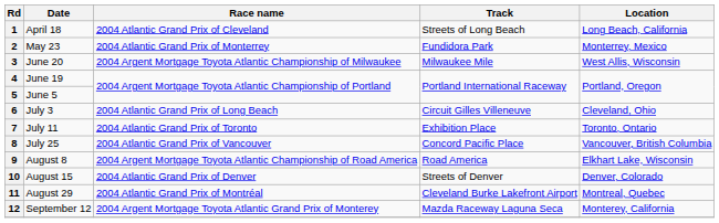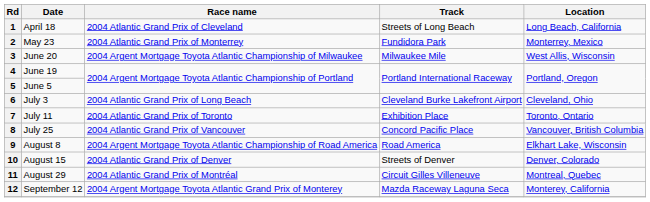6 | Track: Circuit Gilles Villeneuve -> Cleveland Burke Lakefront Airport
11 | Track: Cleveland Burke Lakefront Airport -> Circuit Gilles Villeneuve
